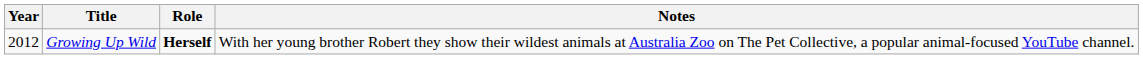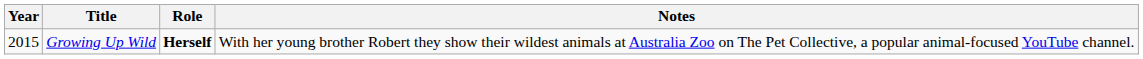Growing Up Wild | Year: 2012 -> 2015
